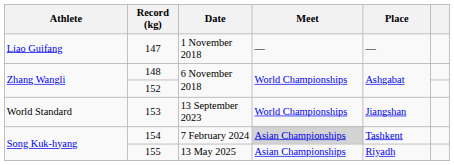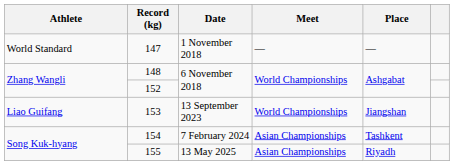147 | Athlete: Liao Guifang -> World Standard
153 | Athlete: World Standard -> Liao Guifang
154 | Meet: lightgrey background -> no background
